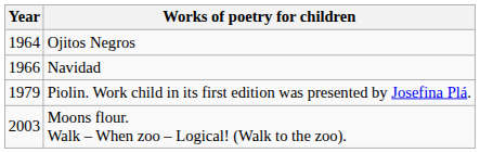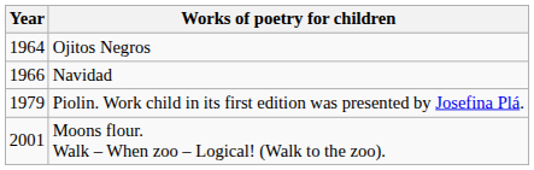Moons flour. Walk – When zoo – Logical! (Walk to the zoo). | Year: 2003 -> 2001
